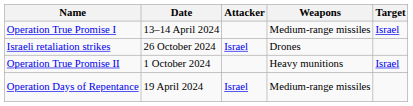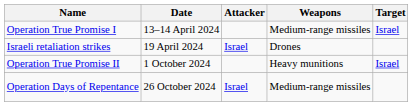Israeli retaliation strikes | Date: 26 October 2024 -> 19 April 2024
Operation Days of Repentance | Date: 19 April 2024 -> 26 October 2024
